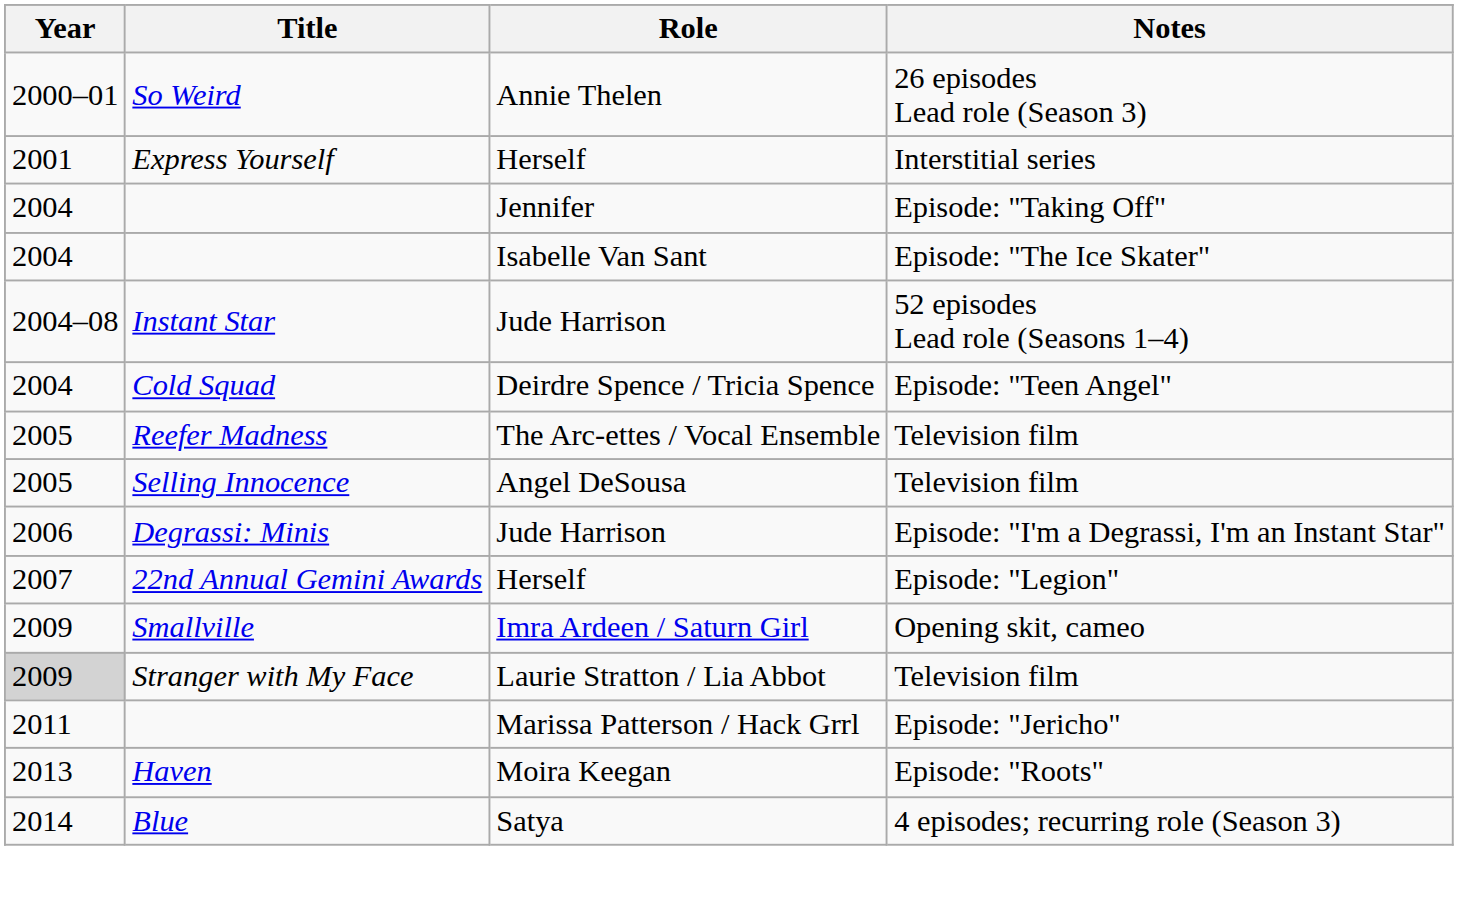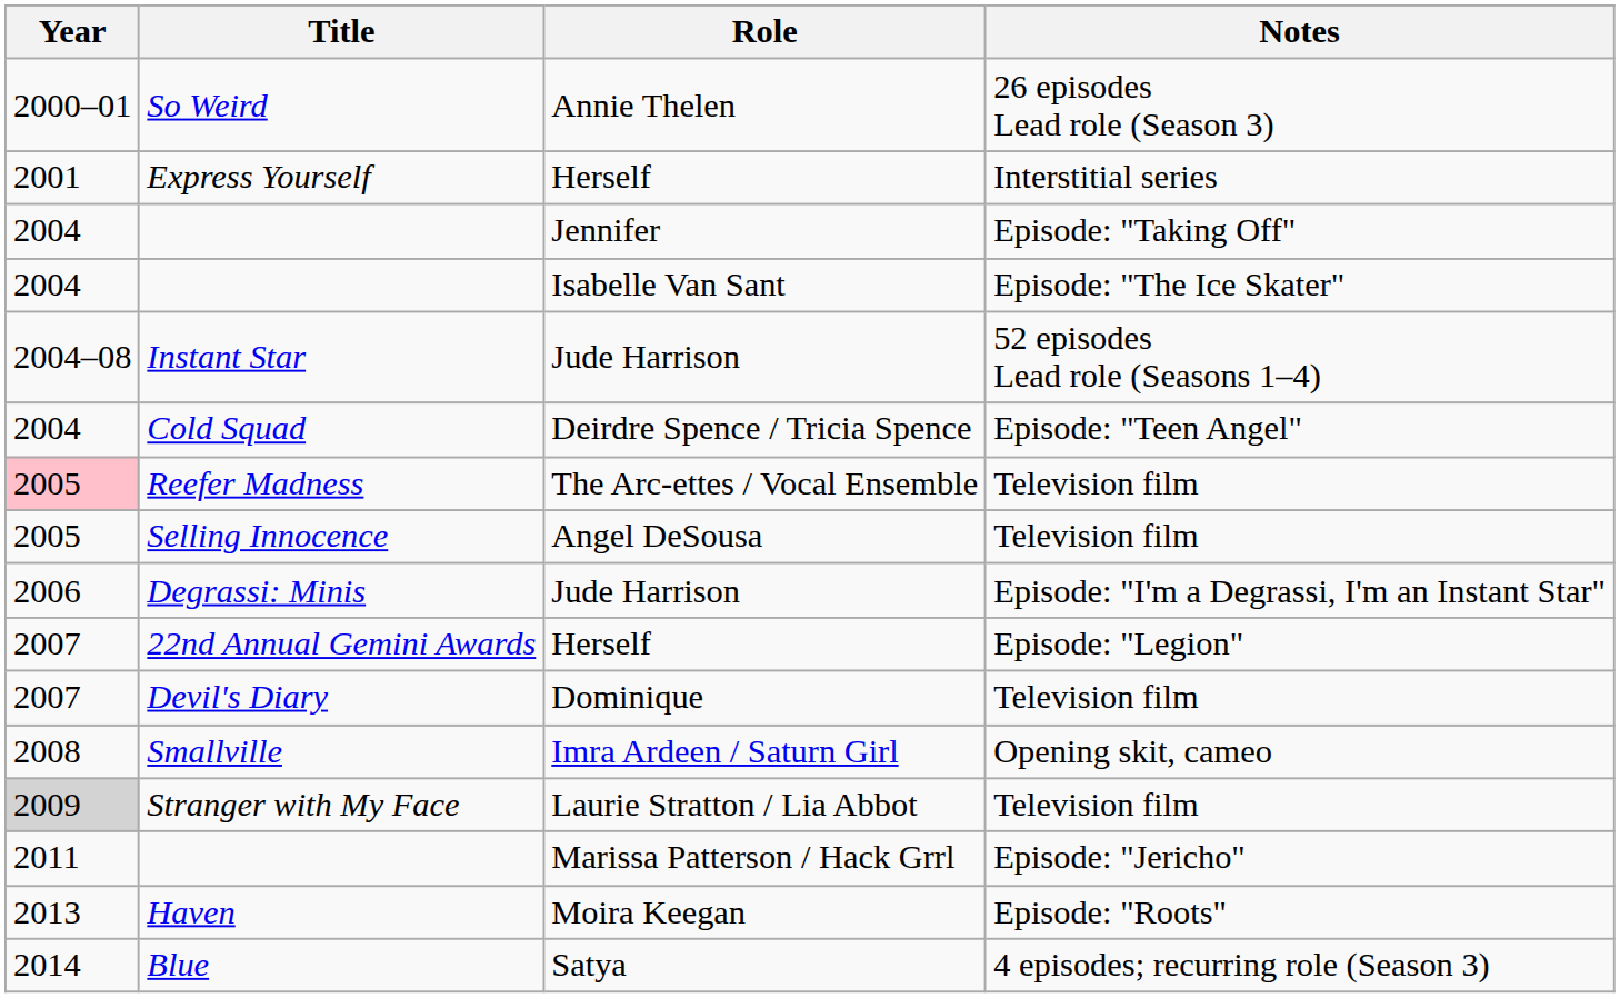Reefer Madness | Year: no background -> pink background
+ row: 2007 | Devil's Diary | Dominique | Television film
Smallville | Year: 2009 -> 2008
